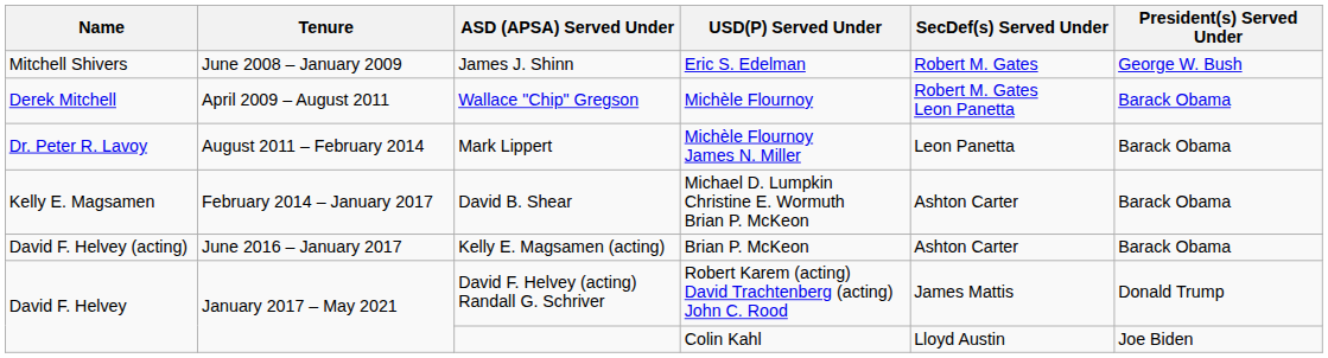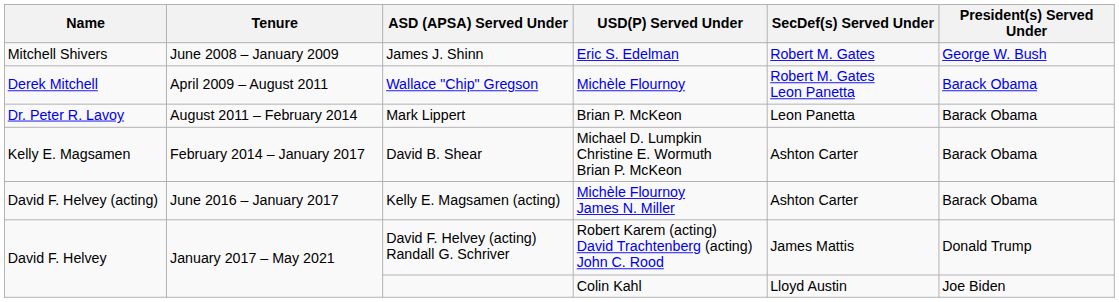Mark Lippert | USD(P) Served Under: Michèle Flournoy James N. Miller -> Brian P. McKeon
Kelly E. Magsamen (acting) | USD(P) Served Under: Brian P. McKeon -> Michèle Flournoy James N. Miller
